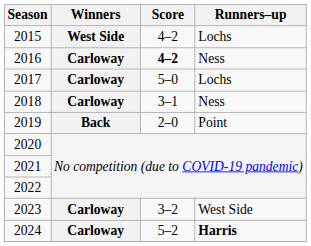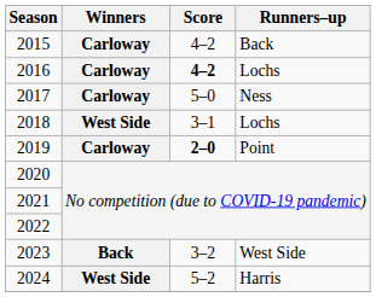2015 | Winners: West Side -> Carloway
2015 | Runners–up: Lochs -> Back
2016 | Runners–up: Ness -> Lochs
2017 | Runners–up: Lochs -> Ness
2018 | Winners: Carloway -> West Side
2018 | Runners–up: Ness -> Lochs
2019 | Winners: Back -> Carloway
2019 | Score: normal -> bold
2023 | Winners: Carloway -> Back
2024 | Winners: Carloway -> West Side
2024 | Runners–up: bold -> normal
